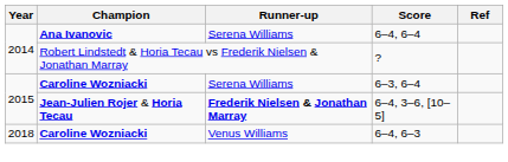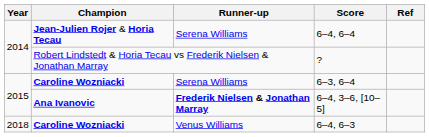6–4, 6–4 | Champion: Ana Ivanovic -> Jean-Julien Rojer & Horia Tecau
6–4, 3–6, [10–5] | Champion: Jean-Julien Rojer & Horia Tecau -> Ana Ivanovic
